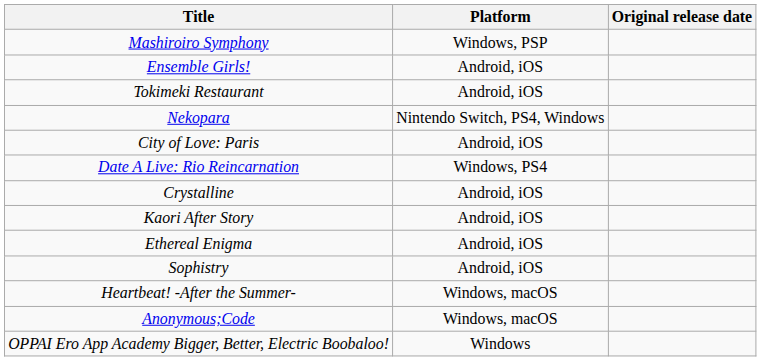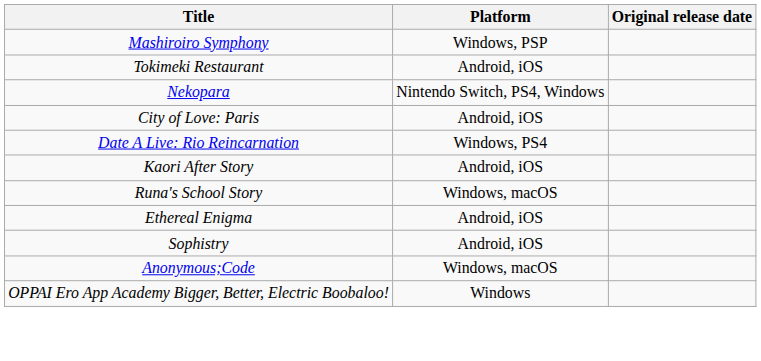- row: Ensemble Girls! | Android, iOS
- row: Crystalline | Android, iOS
+ row: Runa's School Story | Windows, macOS
- row: Heartbeat! -After the Summer- | Windows, macOS
